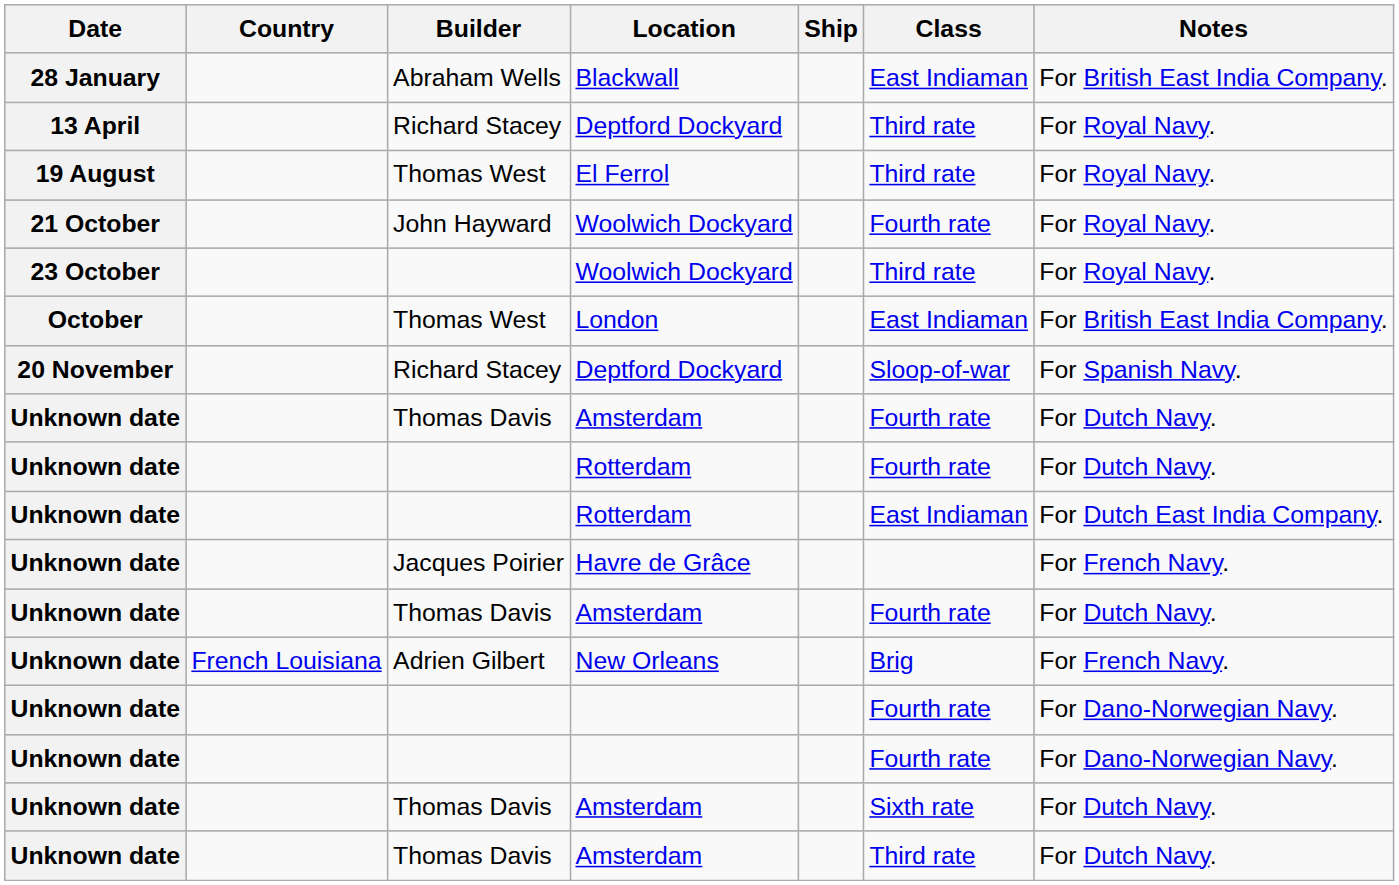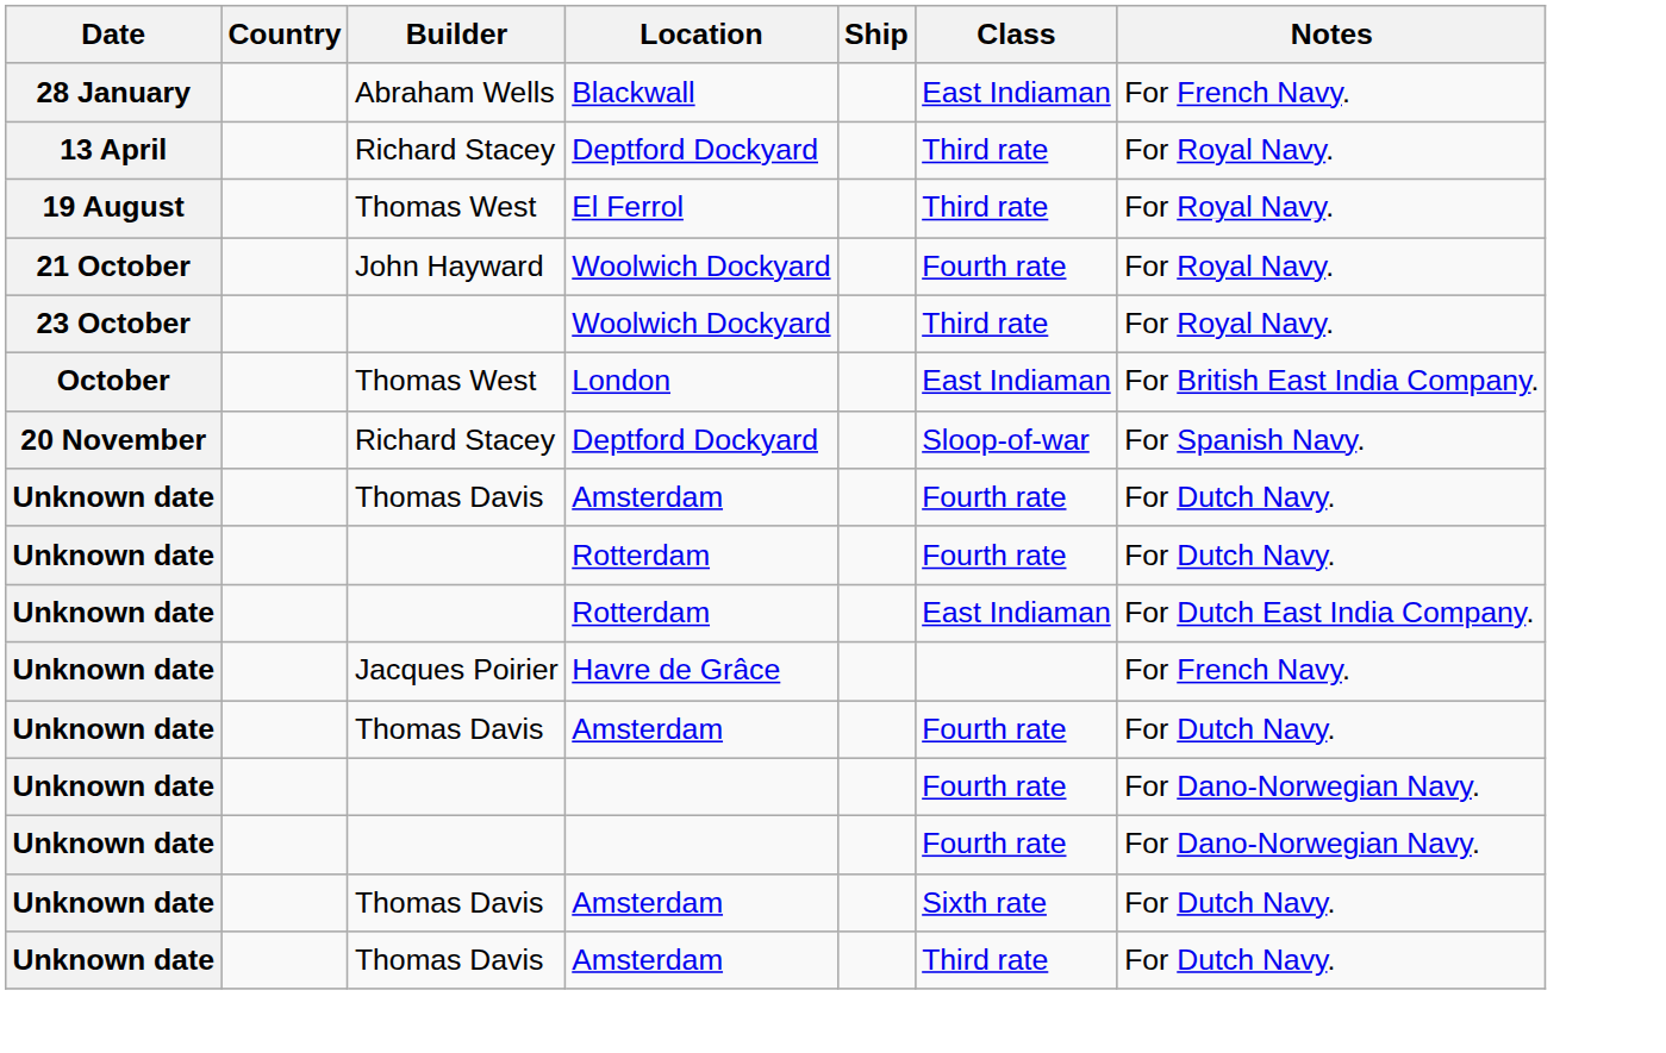Blackwall | Notes: For British East India Company. -> For French Navy.
- row: Unknown date | French Louisiana | Adrien Gilbert | New Orleans | Brig | For French Navy.
